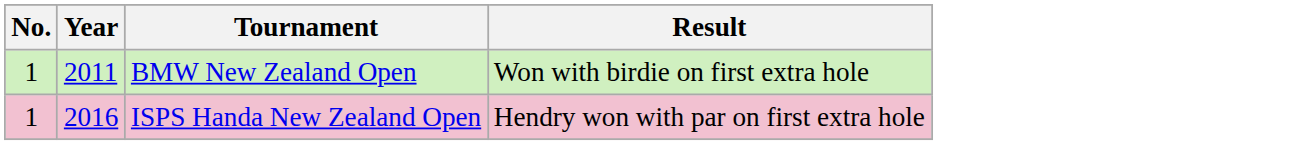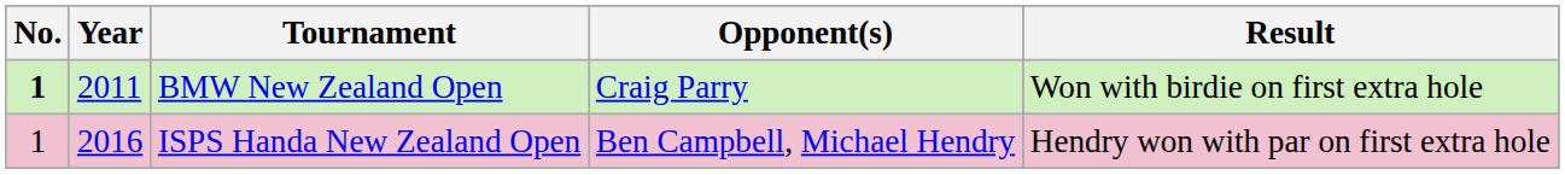+ column: Opponent(s) | Craig Parry | Ben Campbell, Michael Hendry
BMW New Zealand Open | No.: normal -> bold
